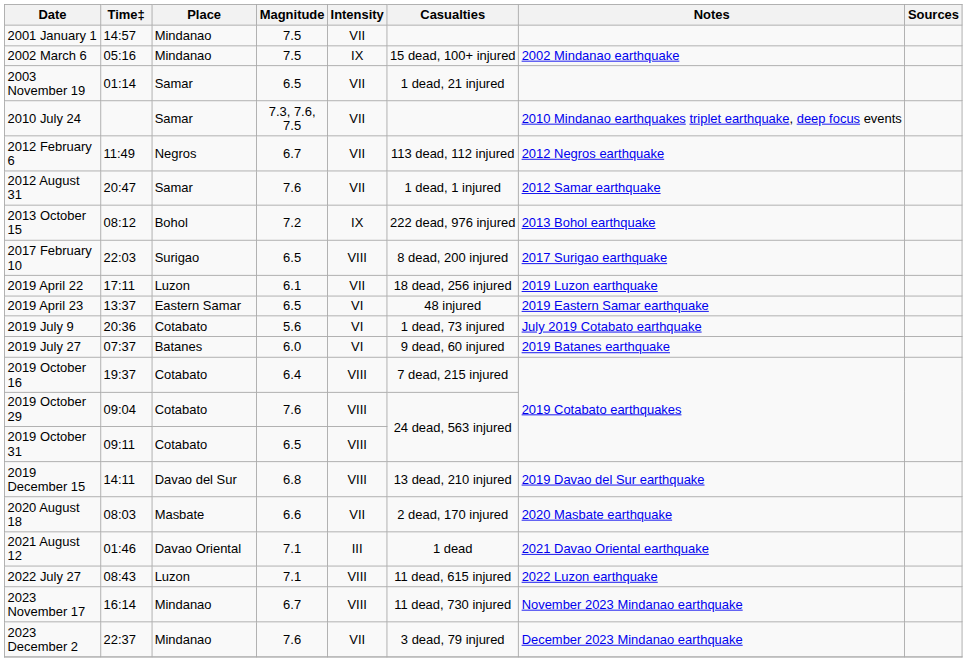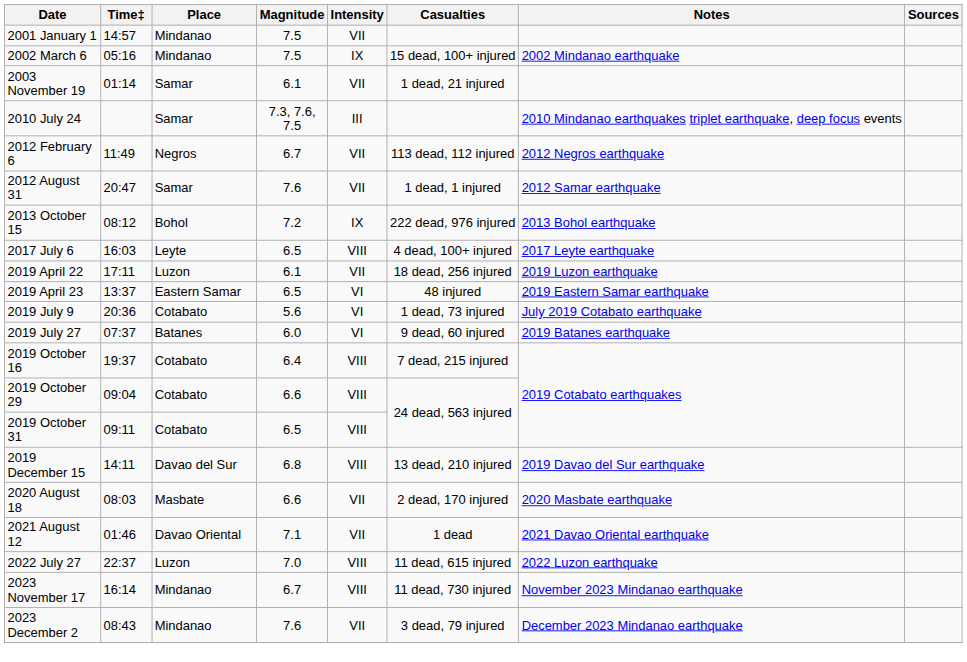2003 November 19 | Magnitude: 6.5 -> 6.1
2010 July 24 | Intensity: VII -> III
- row: 2017 February 10 | 22:03 | Surigao | 6.5 | VIII | 8 dead, 200 injured | 2017 Surigao earthquake
+ row: 2017 July 6 | 16:03 | Leyte | 6.5 | VIII | 4 dead, 100+ injured | 2017 Leyte earthquake
2019 October 29 | Magnitude: 7.6 -> 6.6
2021 August 12 | Intensity: III -> VII
2022 July 27 | Time‡: 08:43 -> 22:37
2022 July 27 | Magnitude: 7.1 -> 7.0
2023 December 2 | Time‡: 22:37 -> 08:43
